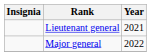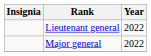Lieutenant general | Year: 2021 -> 2022
